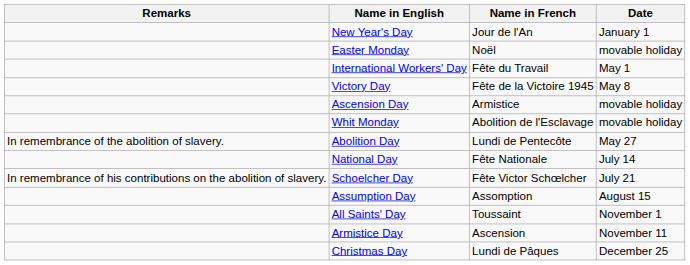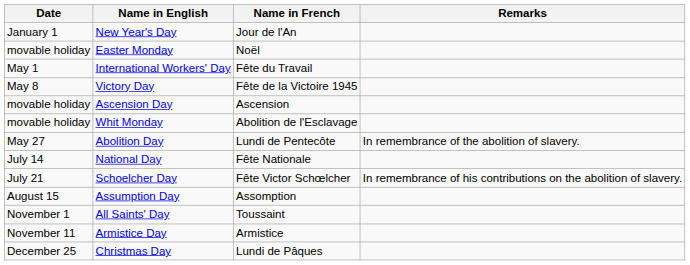columns swapped: Date <-> Remarks
Ascension Day | Name in French: Armistice -> Ascension
Armistice Day | Name in French: Ascension -> Armistice
